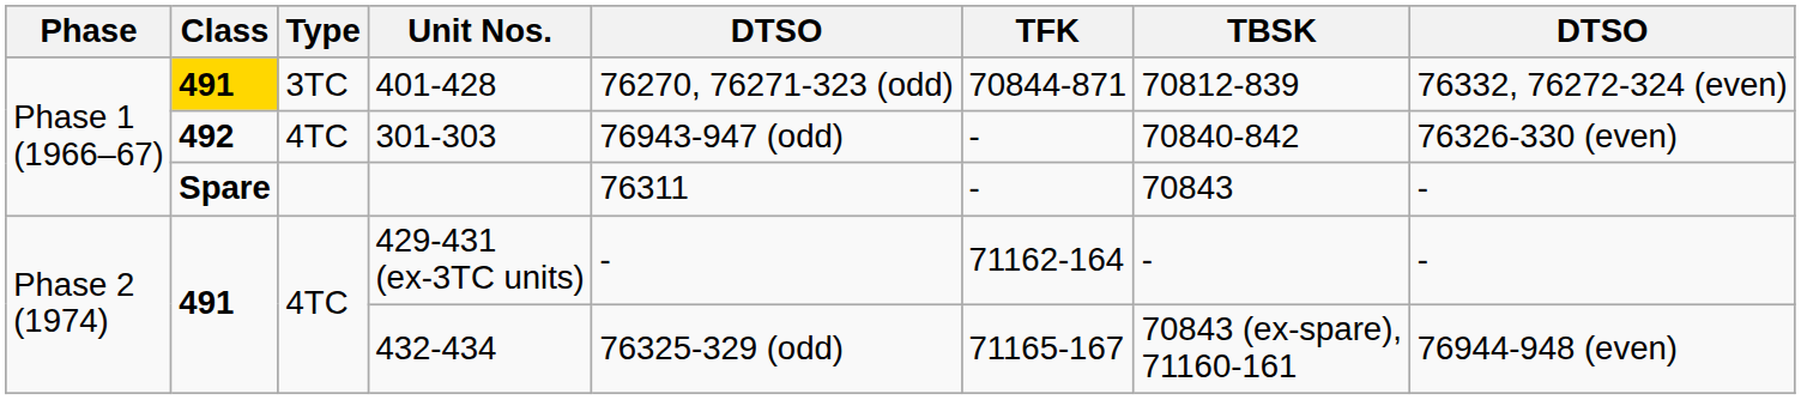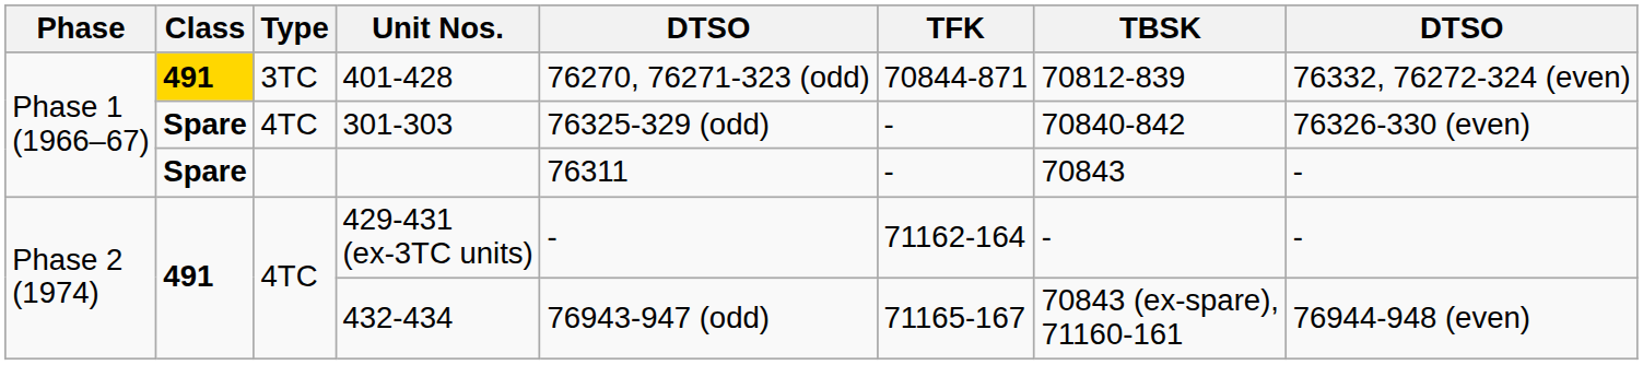301-303 | Class: 492 -> Spare
301-303 | column 5: 76943-947 (odd) -> 76325-329 (odd)
432-434 | column 5: 76325-329 (odd) -> 76943-947 (odd)
